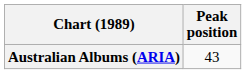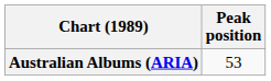Australian Albums (ARIA) | Peak position: 43 -> 53
